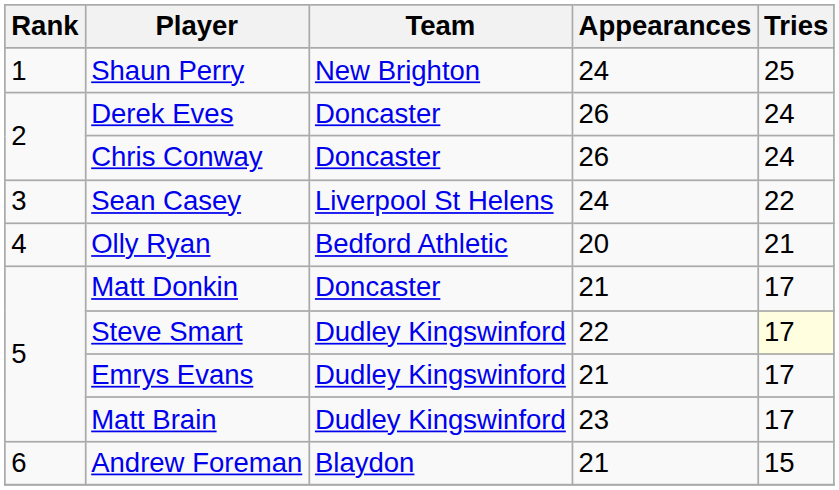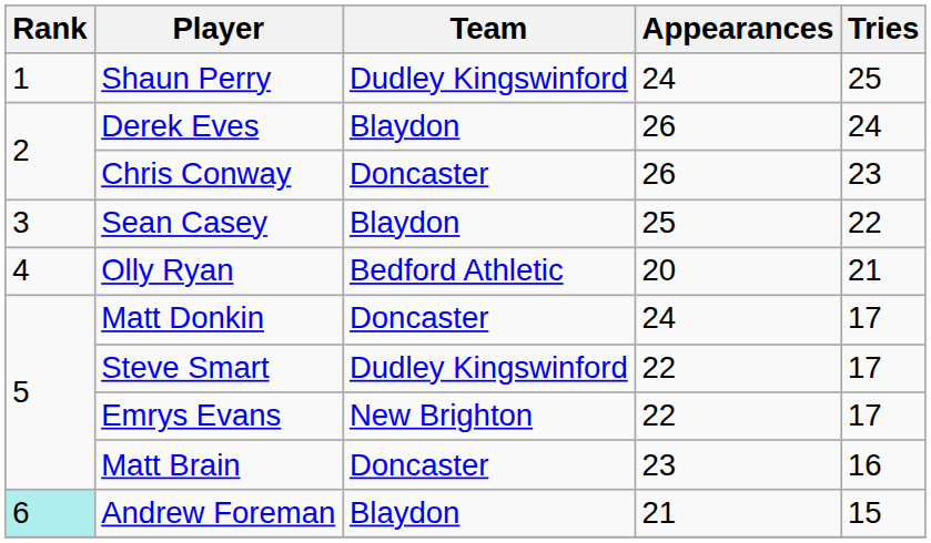Shaun Perry | Team: New Brighton -> Dudley Kingswinford
Derek Eves | Team: Doncaster -> Blaydon
Chris Conway | Tries: 24 -> 23
Sean Casey | Team: Liverpool St Helens -> Blaydon
Sean Casey | Appearances: 24 -> 25
Matt Donkin | Appearances: 21 -> 24
Steve Smart | Tries: lightyellow background -> no background
Emrys Evans | Team: Dudley Kingswinford -> New Brighton
Emrys Evans | Appearances: 21 -> 22
Matt Brain | Team: Dudley Kingswinford -> Doncaster
Matt Brain | Tries: 17 -> 16
Andrew Foreman | Rank: no background -> paleturquoise background
